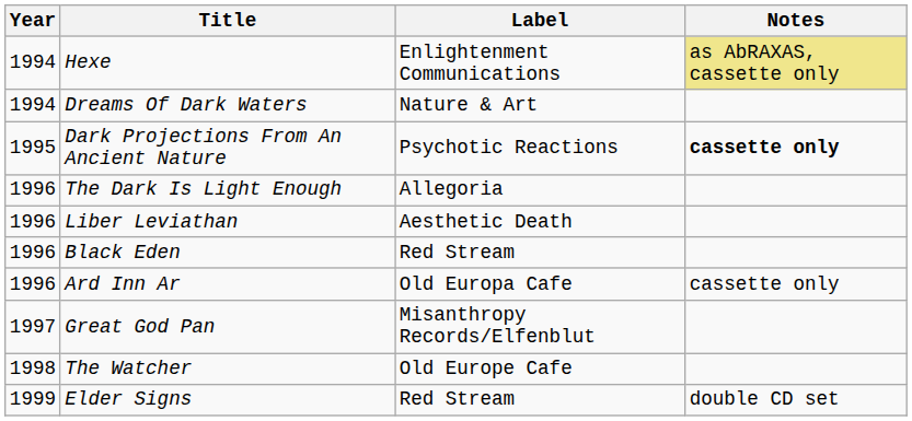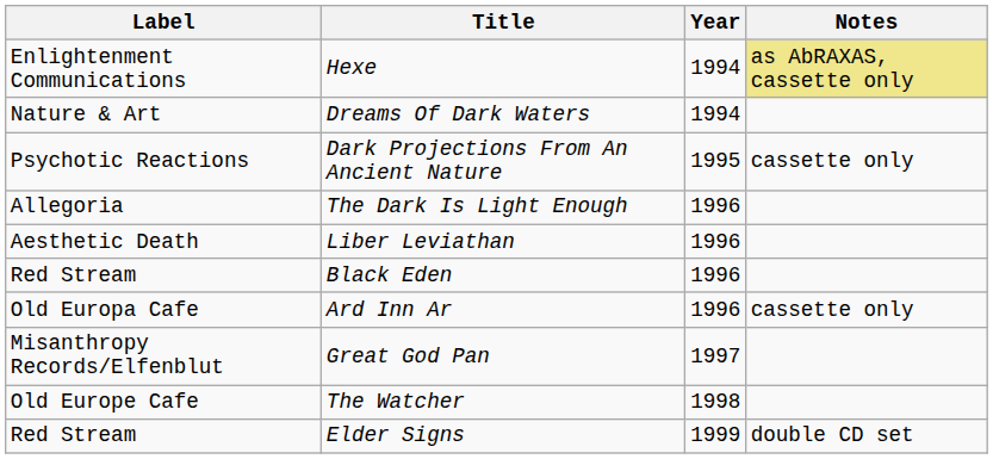columns swapped: Year <-> Label
Dark Projections From An Ancient Nature | Notes: bold -> normal
